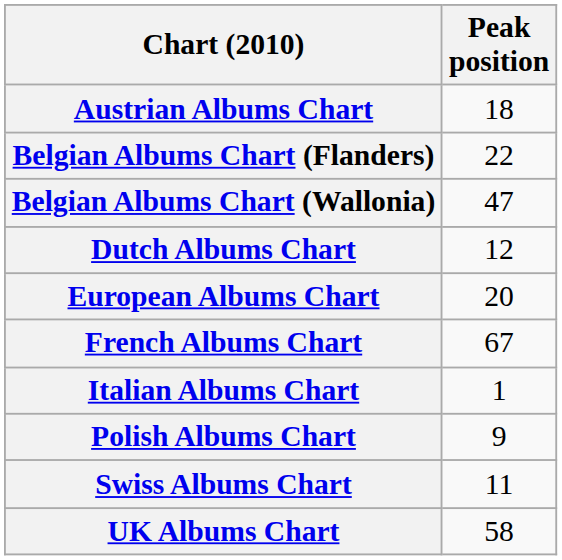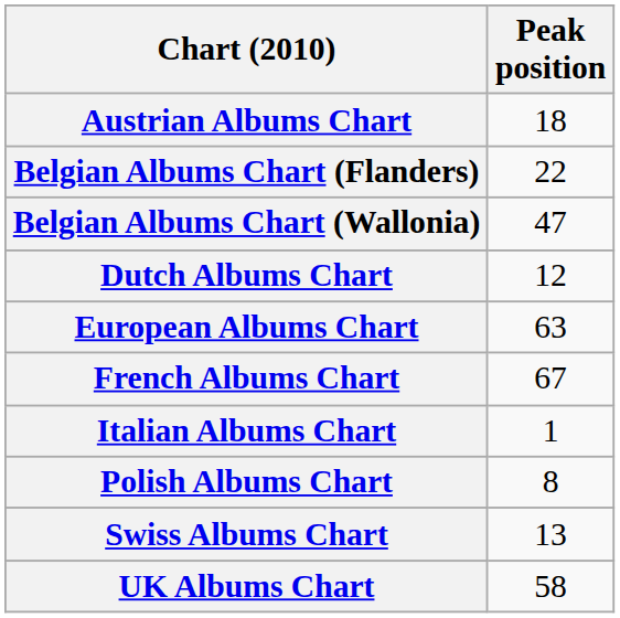European Albums Chart | Peak position: 20 -> 63
Polish Albums Chart | Peak position: 9 -> 8
Swiss Albums Chart | Peak position: 11 -> 13
